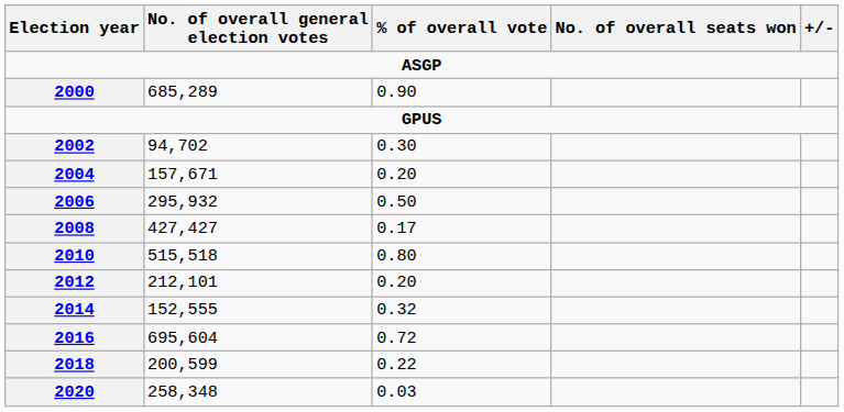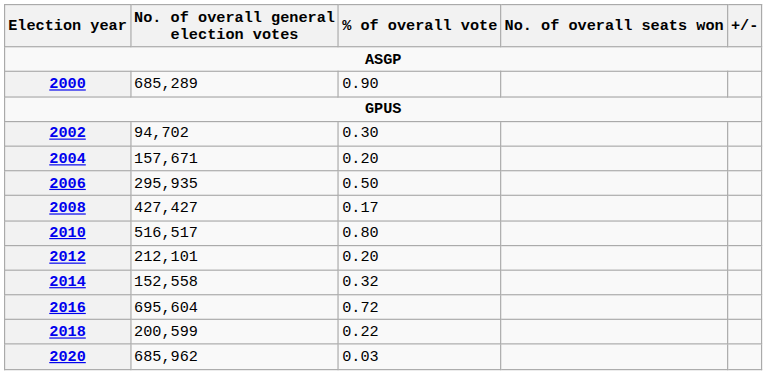2006 | No. of overall general election votes: 295,932 -> 295,935
2010 | No. of overall general election votes: 515,518 -> 516,517
2014 | No. of overall general election votes: 152,555 -> 152,558
2020 | No. of overall general election votes: 258,348 -> 685,962
